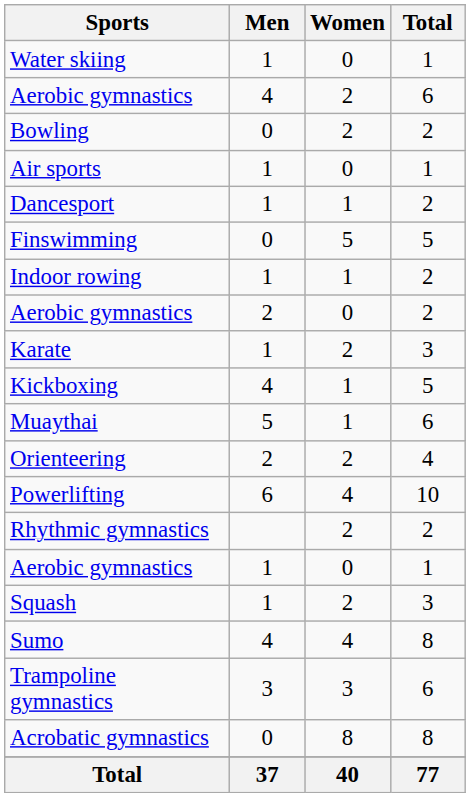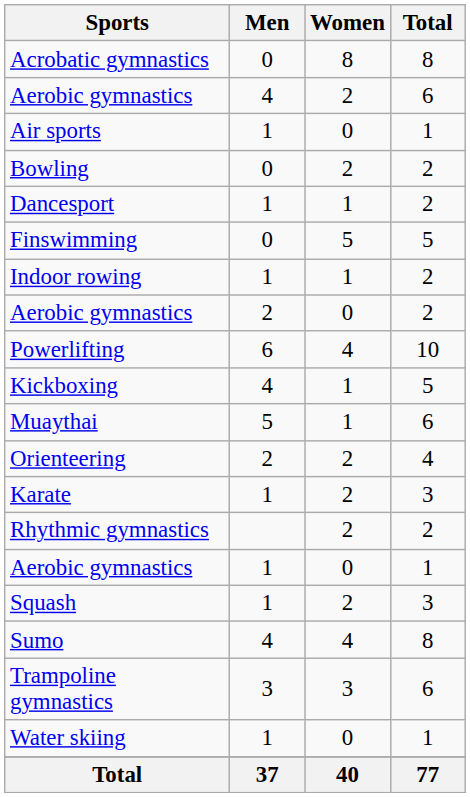rows swapped: Acrobatic gymnastics <-> Water skiing
rows swapped: Air sports <-> Bowling
rows swapped: Karate <-> Powerlifting
